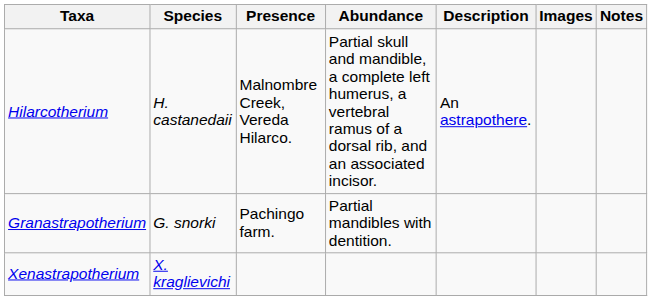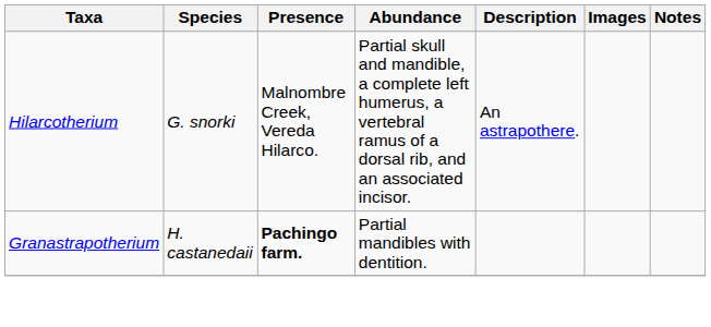Hilarcotherium | Species: H. castanedaii -> G. snorki
Granastrapotherium | Species: G. snorki -> H. castanedaii
Granastrapotherium | Presence: normal -> bold
- row: Xenastrapotherium | X. kraglievichi
